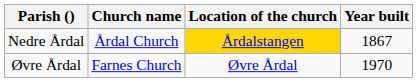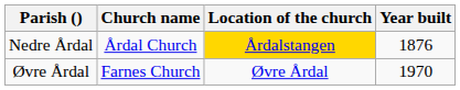Nedre Årdal | Year built: 1867 -> 1876
